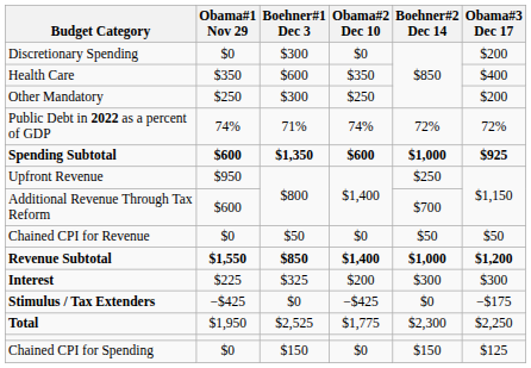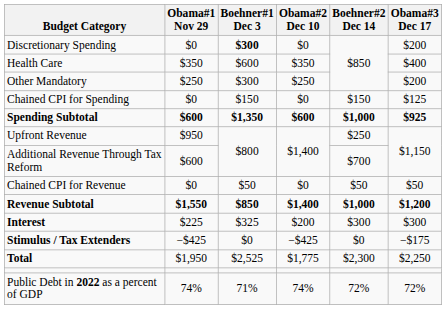Discretionary Spending | Boehner#1 Dec 3: normal -> bold
rows swapped: Chained CPI for Spending <-> Public Debt in 2022 as a percent of GDP
